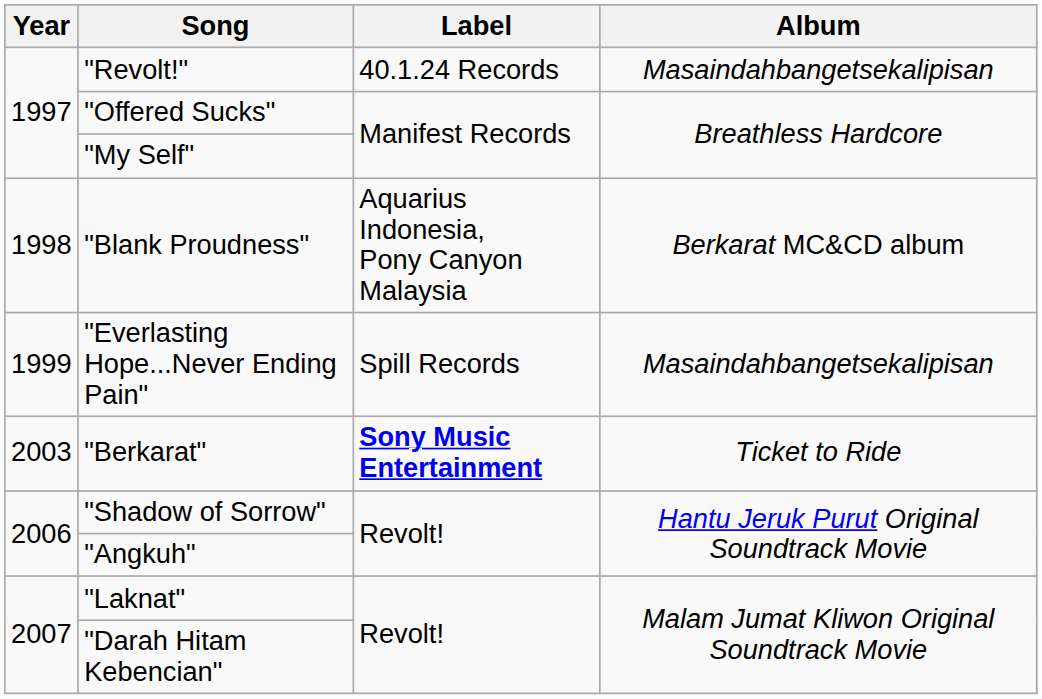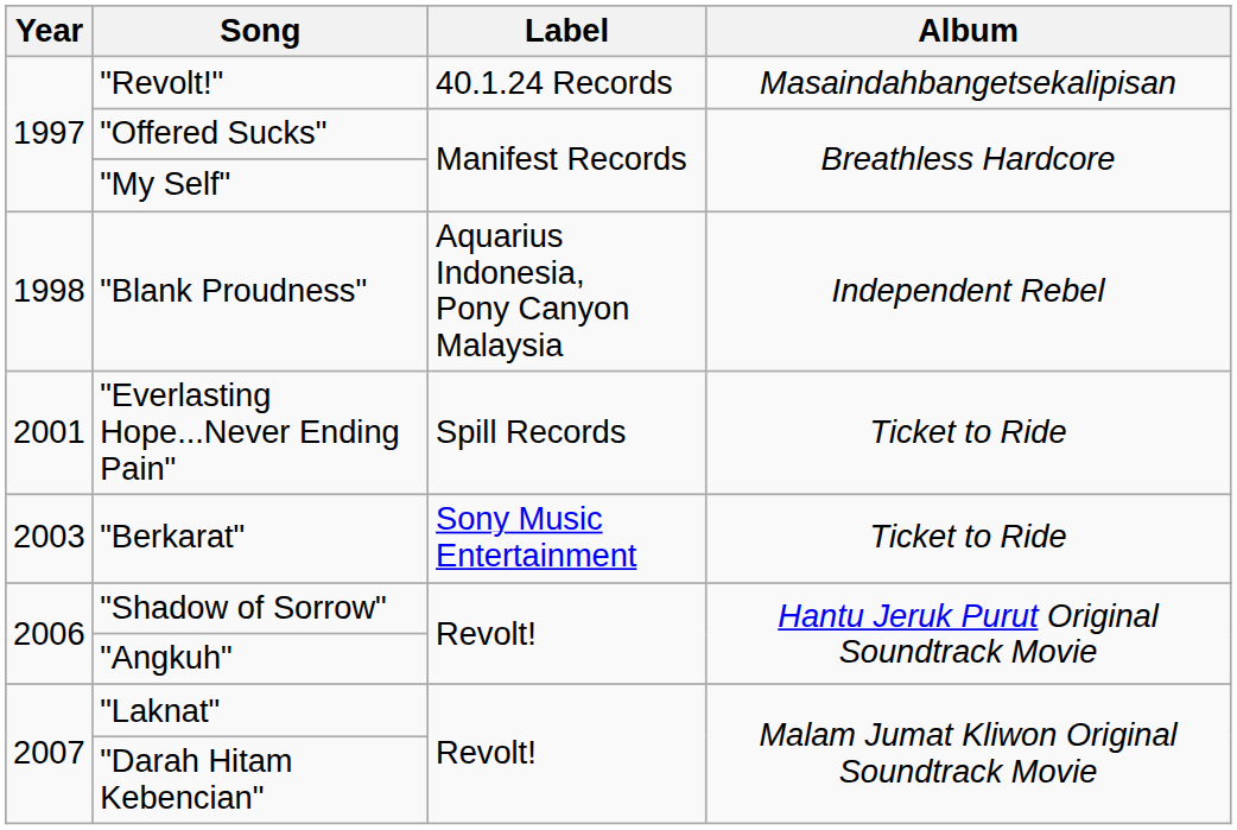"Blank Proudness" | Album: Berkarat MC&CD album -> Independent Rebel
"Everlasting Hope...Never Ending Pain" | Year: 1999 -> 2001
"Everlasting Hope...Never Ending Pain" | Album: Masaindahbangetsekalipisan -> Ticket to Ride
"Berkarat" | Label: bold -> normal
